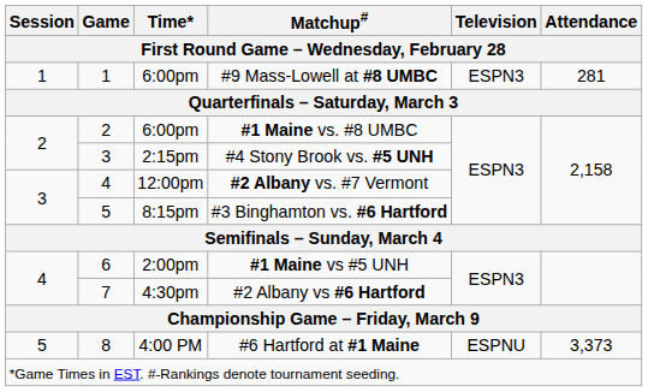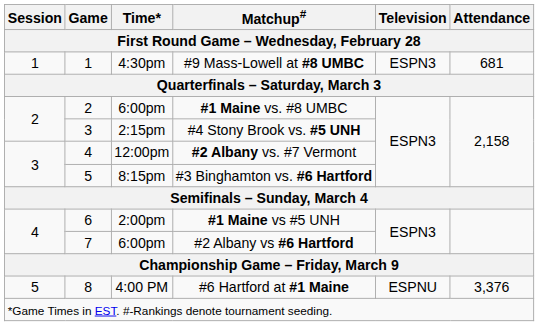#9 Mass-Lowell at #8 UMBC | Time*: 6:00pm -> 4:30pm
#9 Mass-Lowell at #8 UMBC | Attendance: 281 -> 681
#2 Albany vs #6 Hartford | Time*: 4:30pm -> 6:00pm
#6 Hartford at #1 Maine | Attendance: 3,373 -> 3,376
